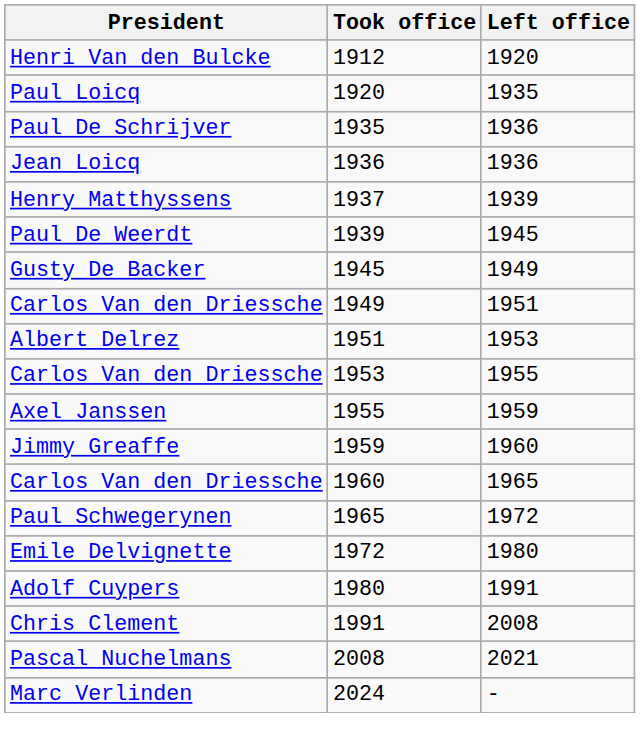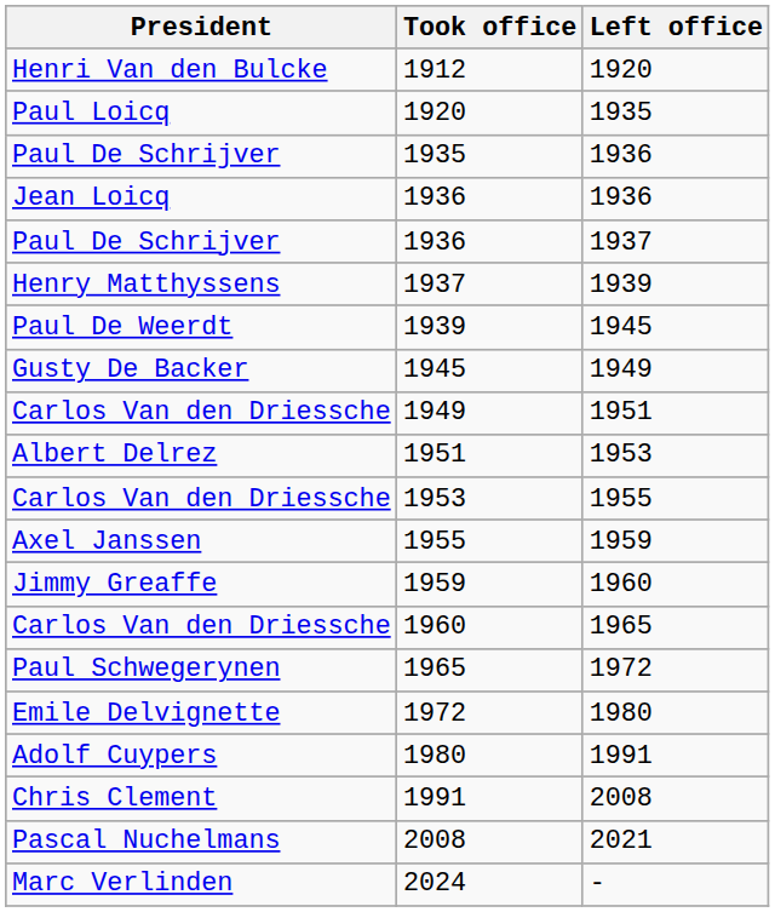+ row: Paul De Schrijver | 1936 | 1937
